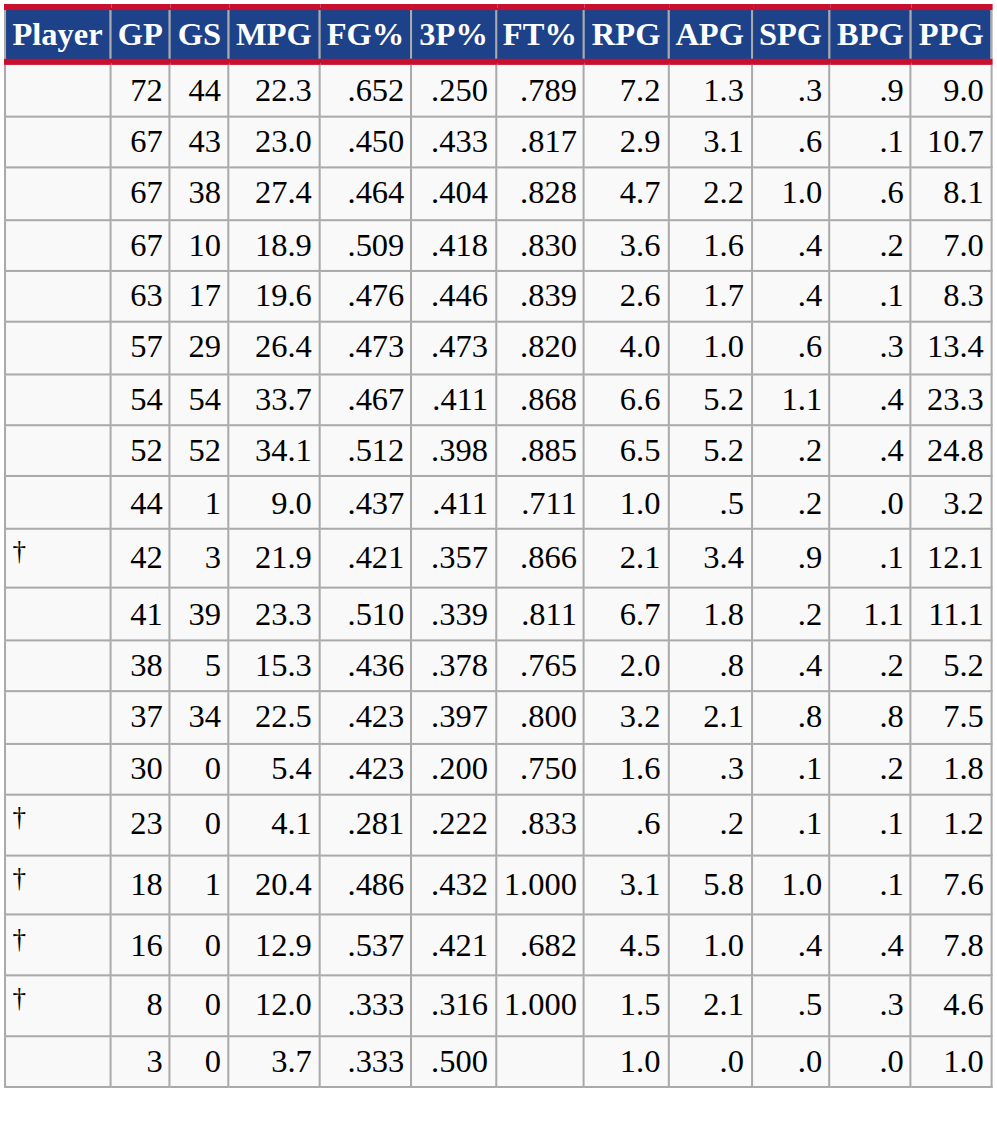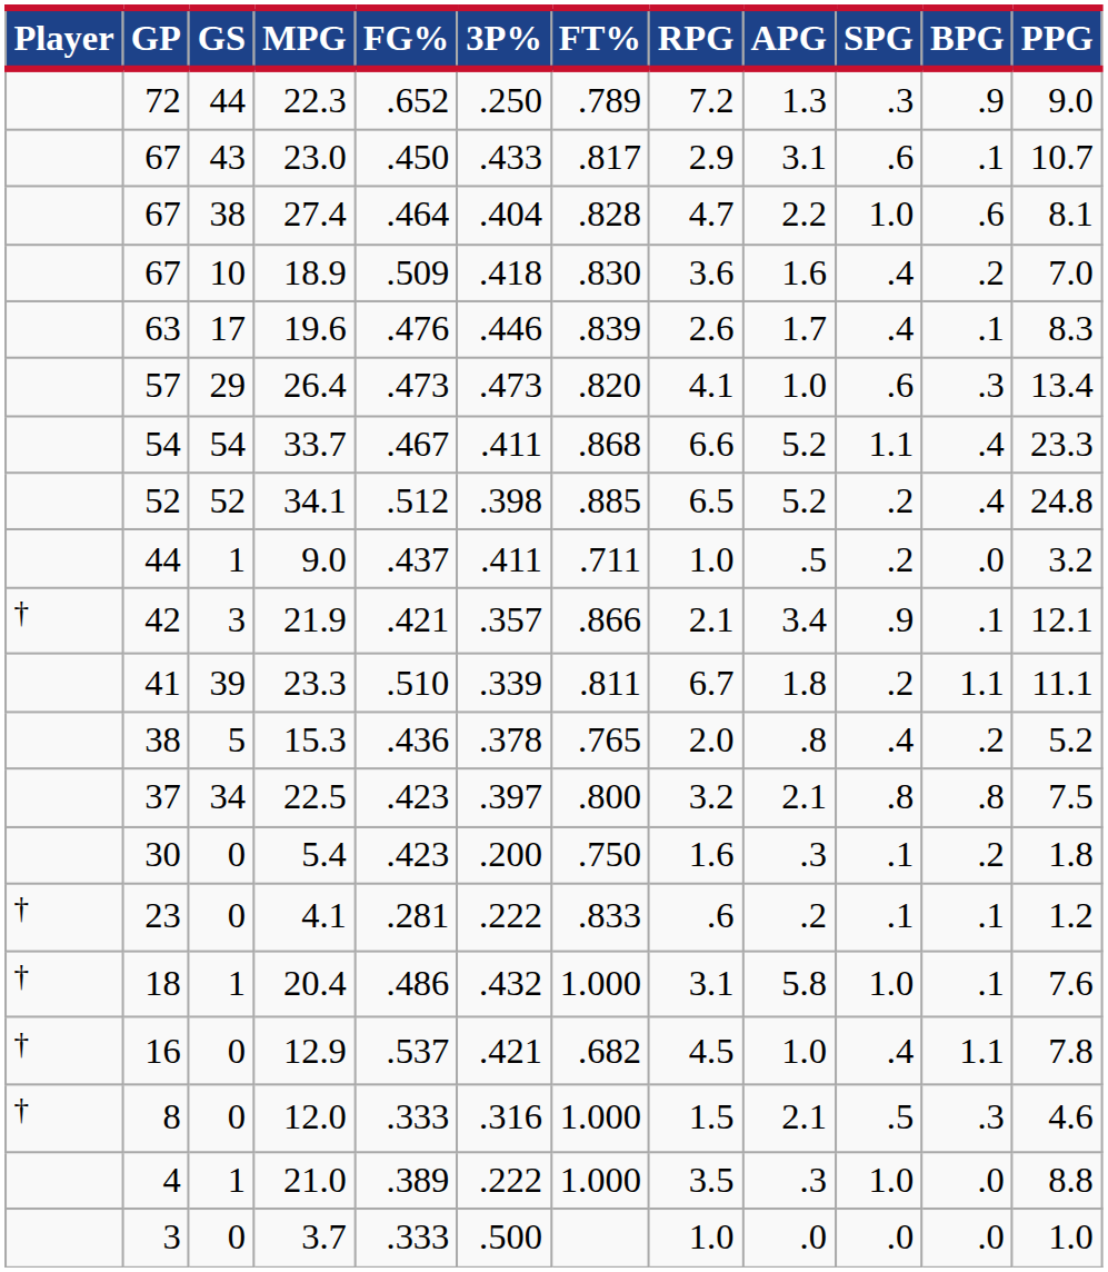26.4 | RPG: 4.0 -> 4.1
12.9 | BPG: .4 -> 1.1
+ row: 4 | 1 | 21.0 | .389 | .222 | 1.000 | 3.5 | .3 | 1.0 | .0 | 8.8
